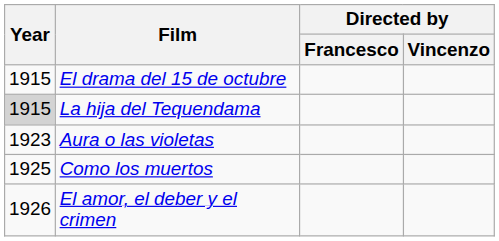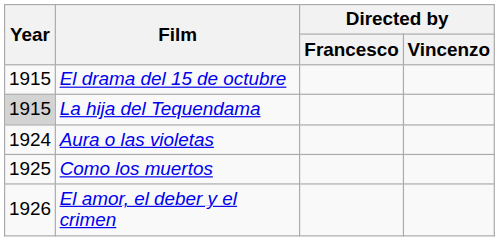Aura o las violetas | Year: 1923 -> 1924
